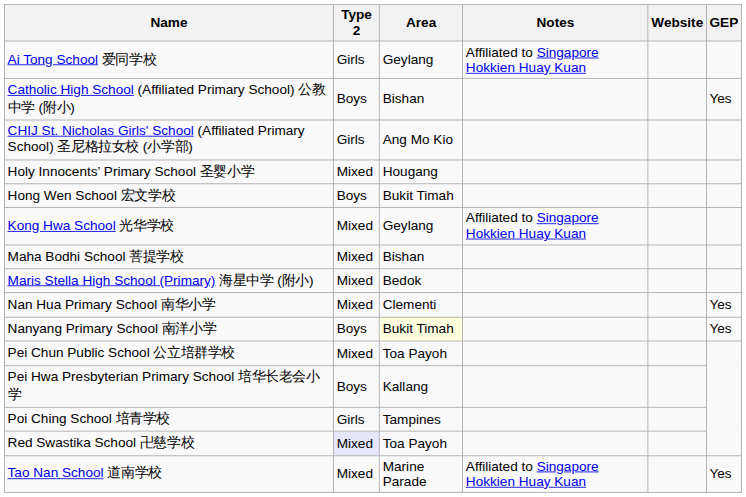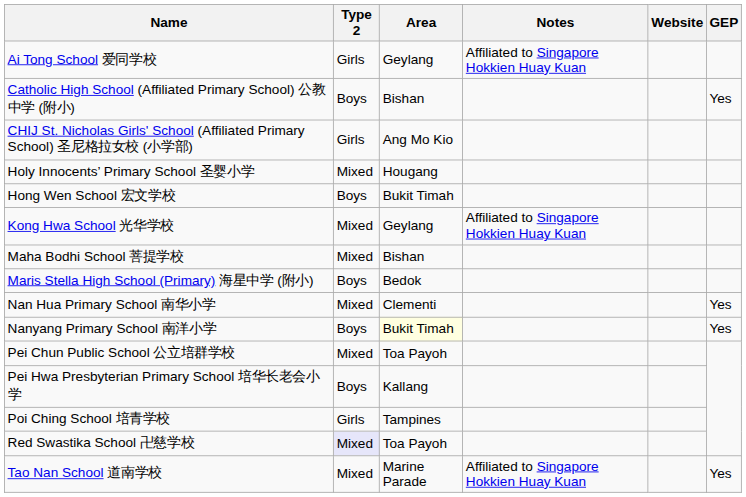Maris Stella High School (Primary) 海星中学 (附小) | Type 2: Mixed -> Boys
